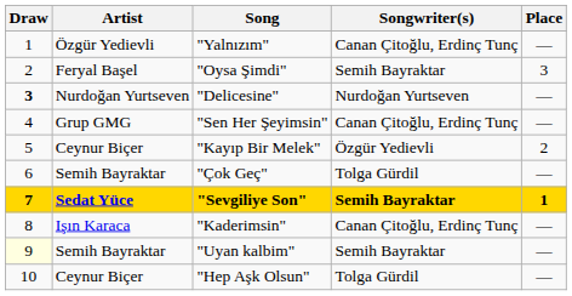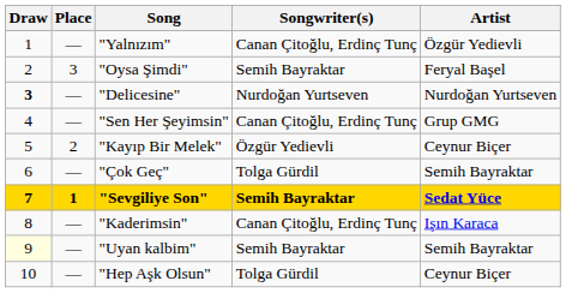columns swapped: Artist <-> Place
